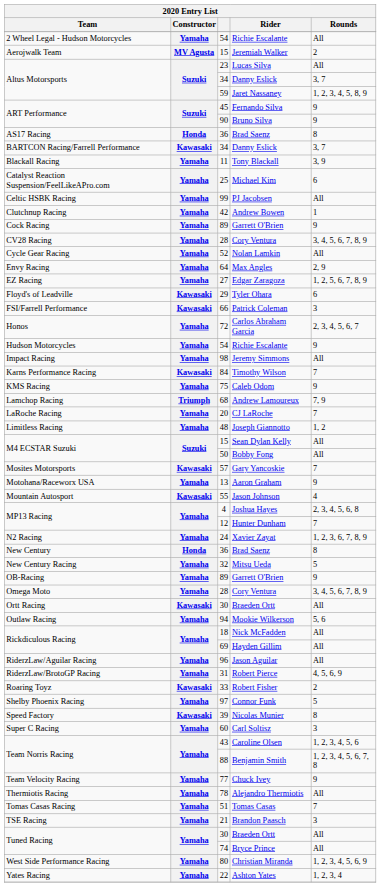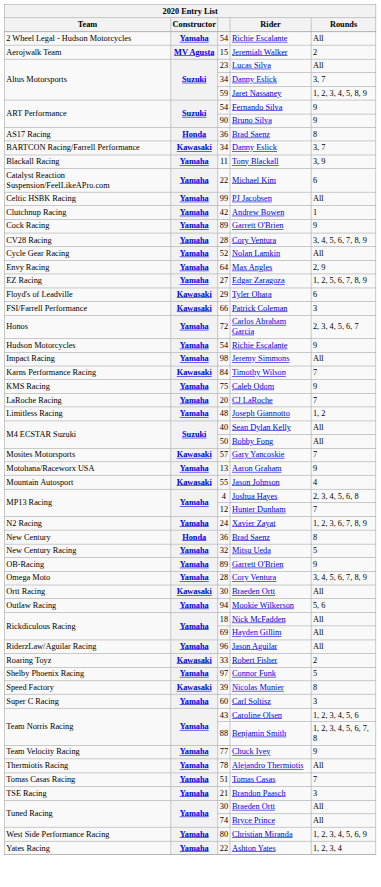Fernando Silva | column 3: 45 -> 54
Michael Kim | column 3: 25 -> 22
- row: Lamchop Racing | Triumph | 68 | Andrew Lamoureux | 7, 9
Sean Dylan Kelly | column 3: 15 -> 40
- row: RiderzLaw/BrotoGP Racing | Yamaha | 31 | Robert Pierce | 4, 5, 6, 9
